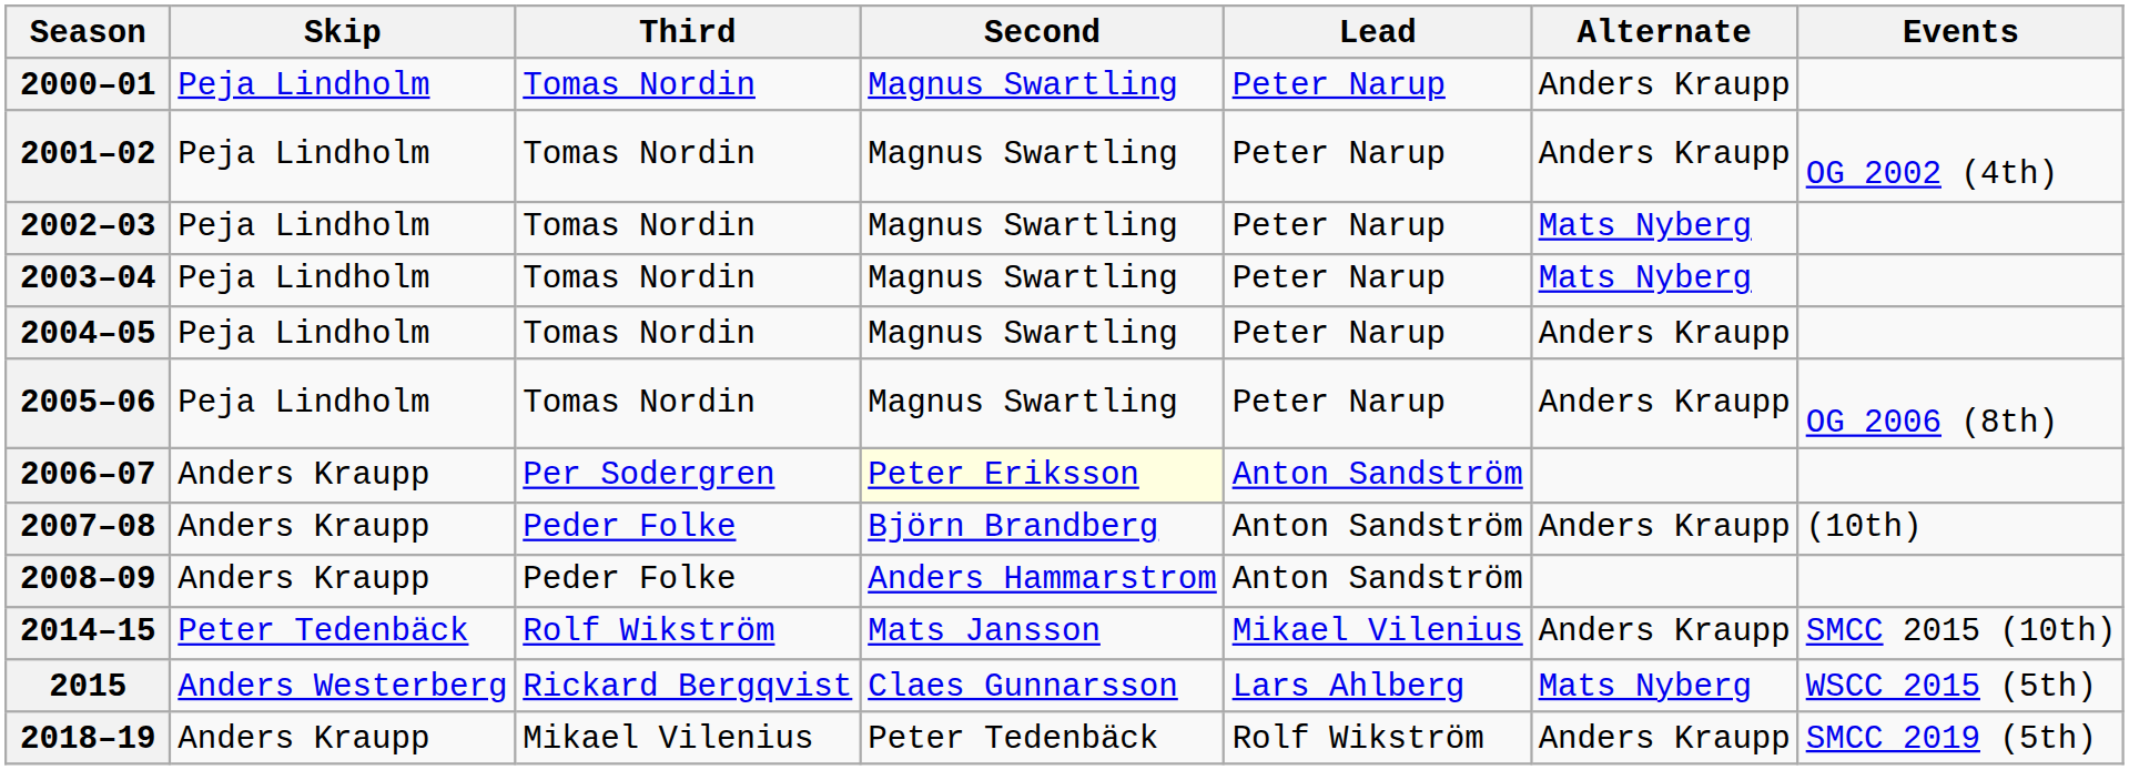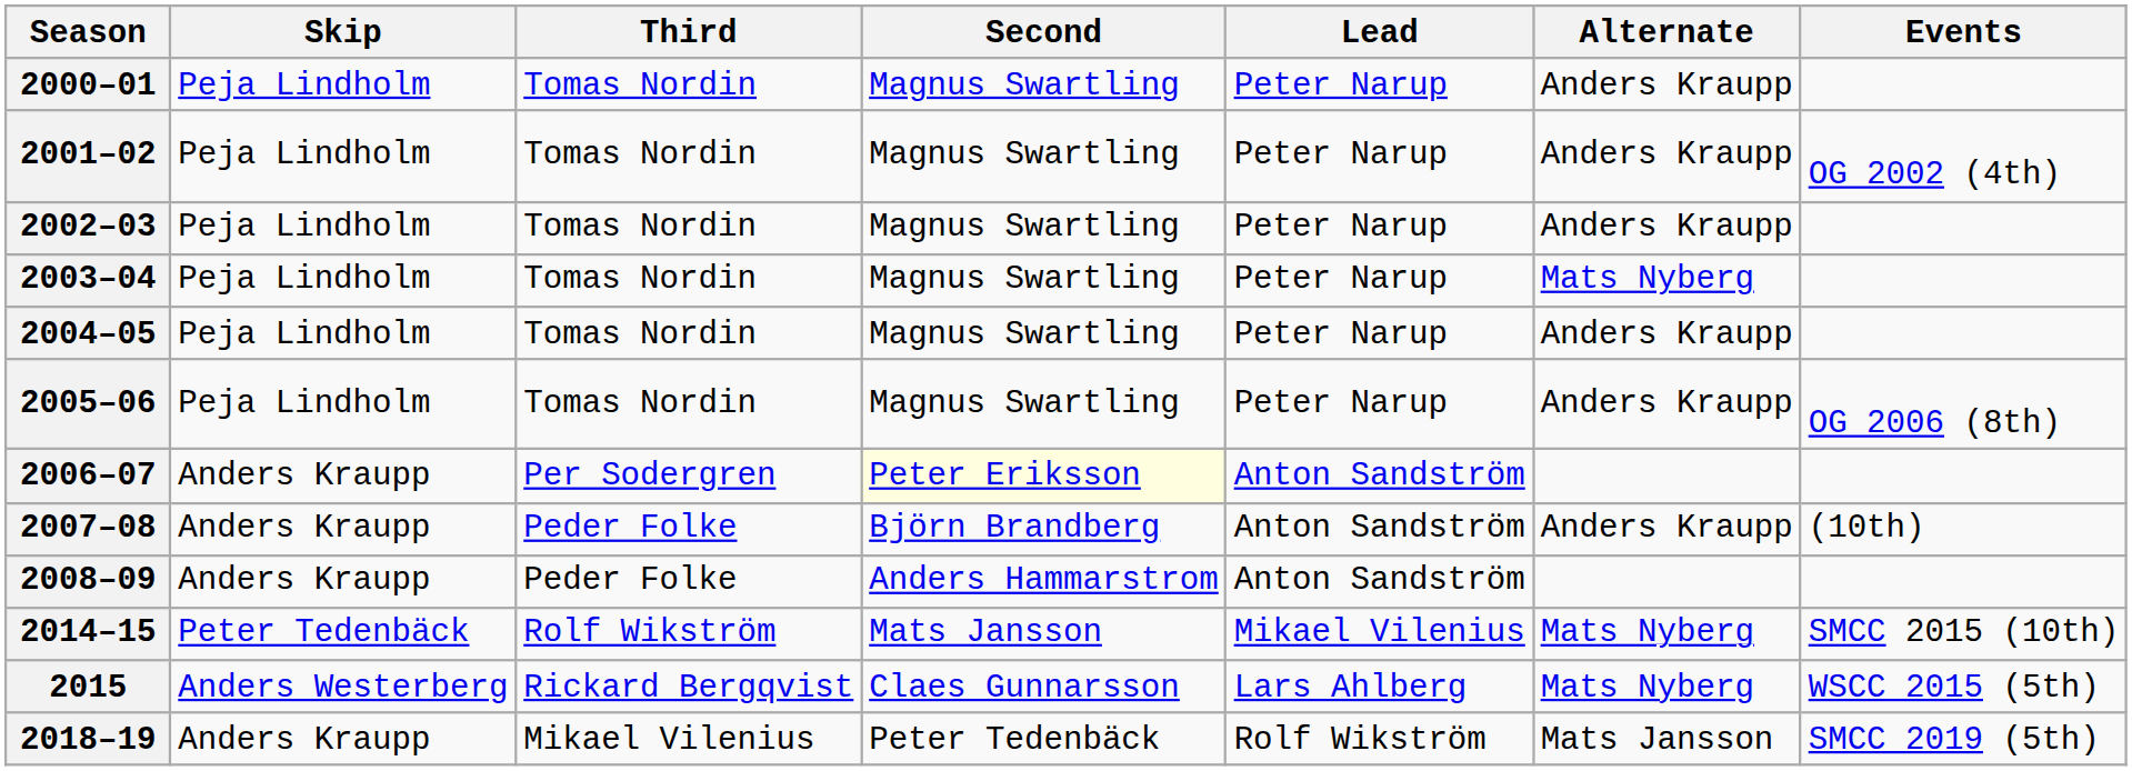2002–03 | Alternate: Mats Nyberg -> Anders Kraupp
2014–15 | Alternate: Anders Kraupp -> Mats Nyberg
2018–19 | Alternate: Anders Kraupp -> Mats Jansson
